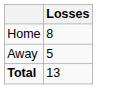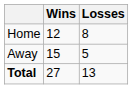+ column: Wins | 12 | 15 | 27
